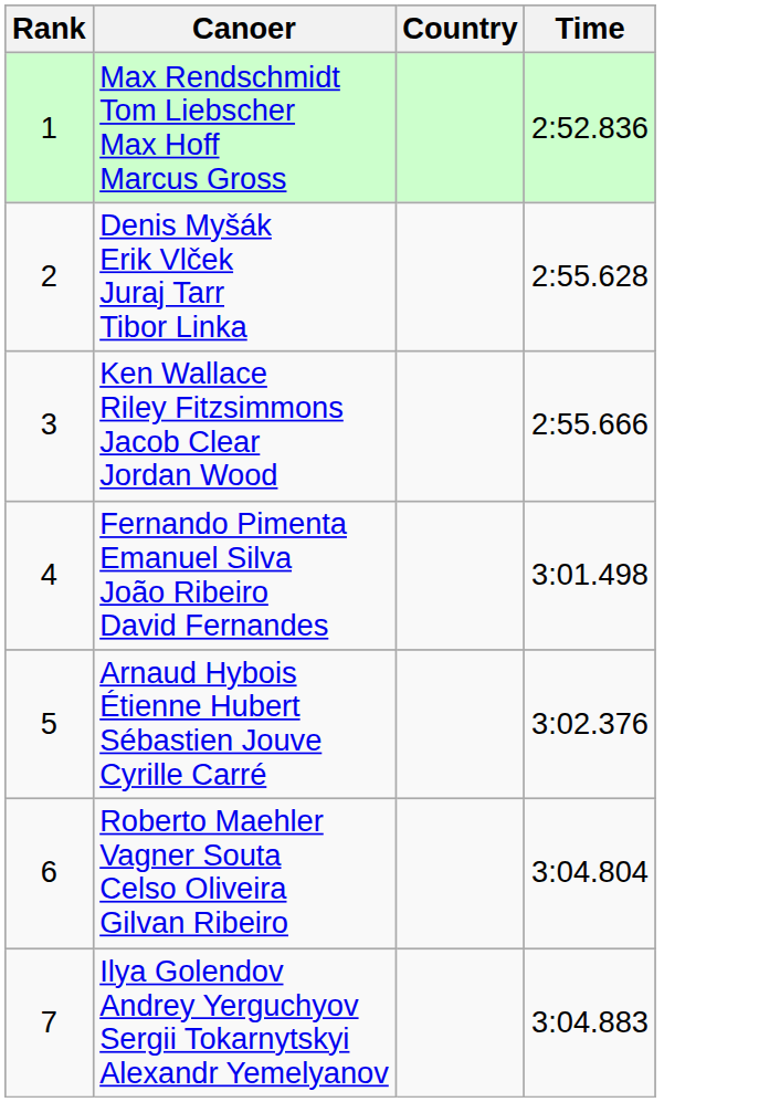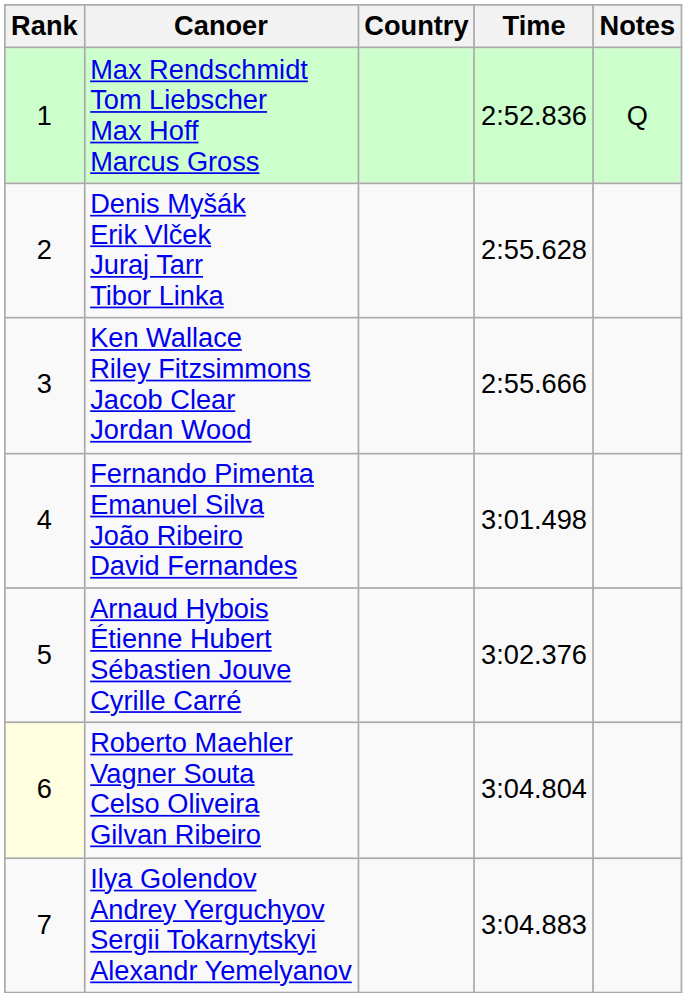+ column: Notes | Q
Roberto Maehler Vagner Souta Celso Oliveira Gilvan Ribeiro | Rank: no background -> lightyellow background
